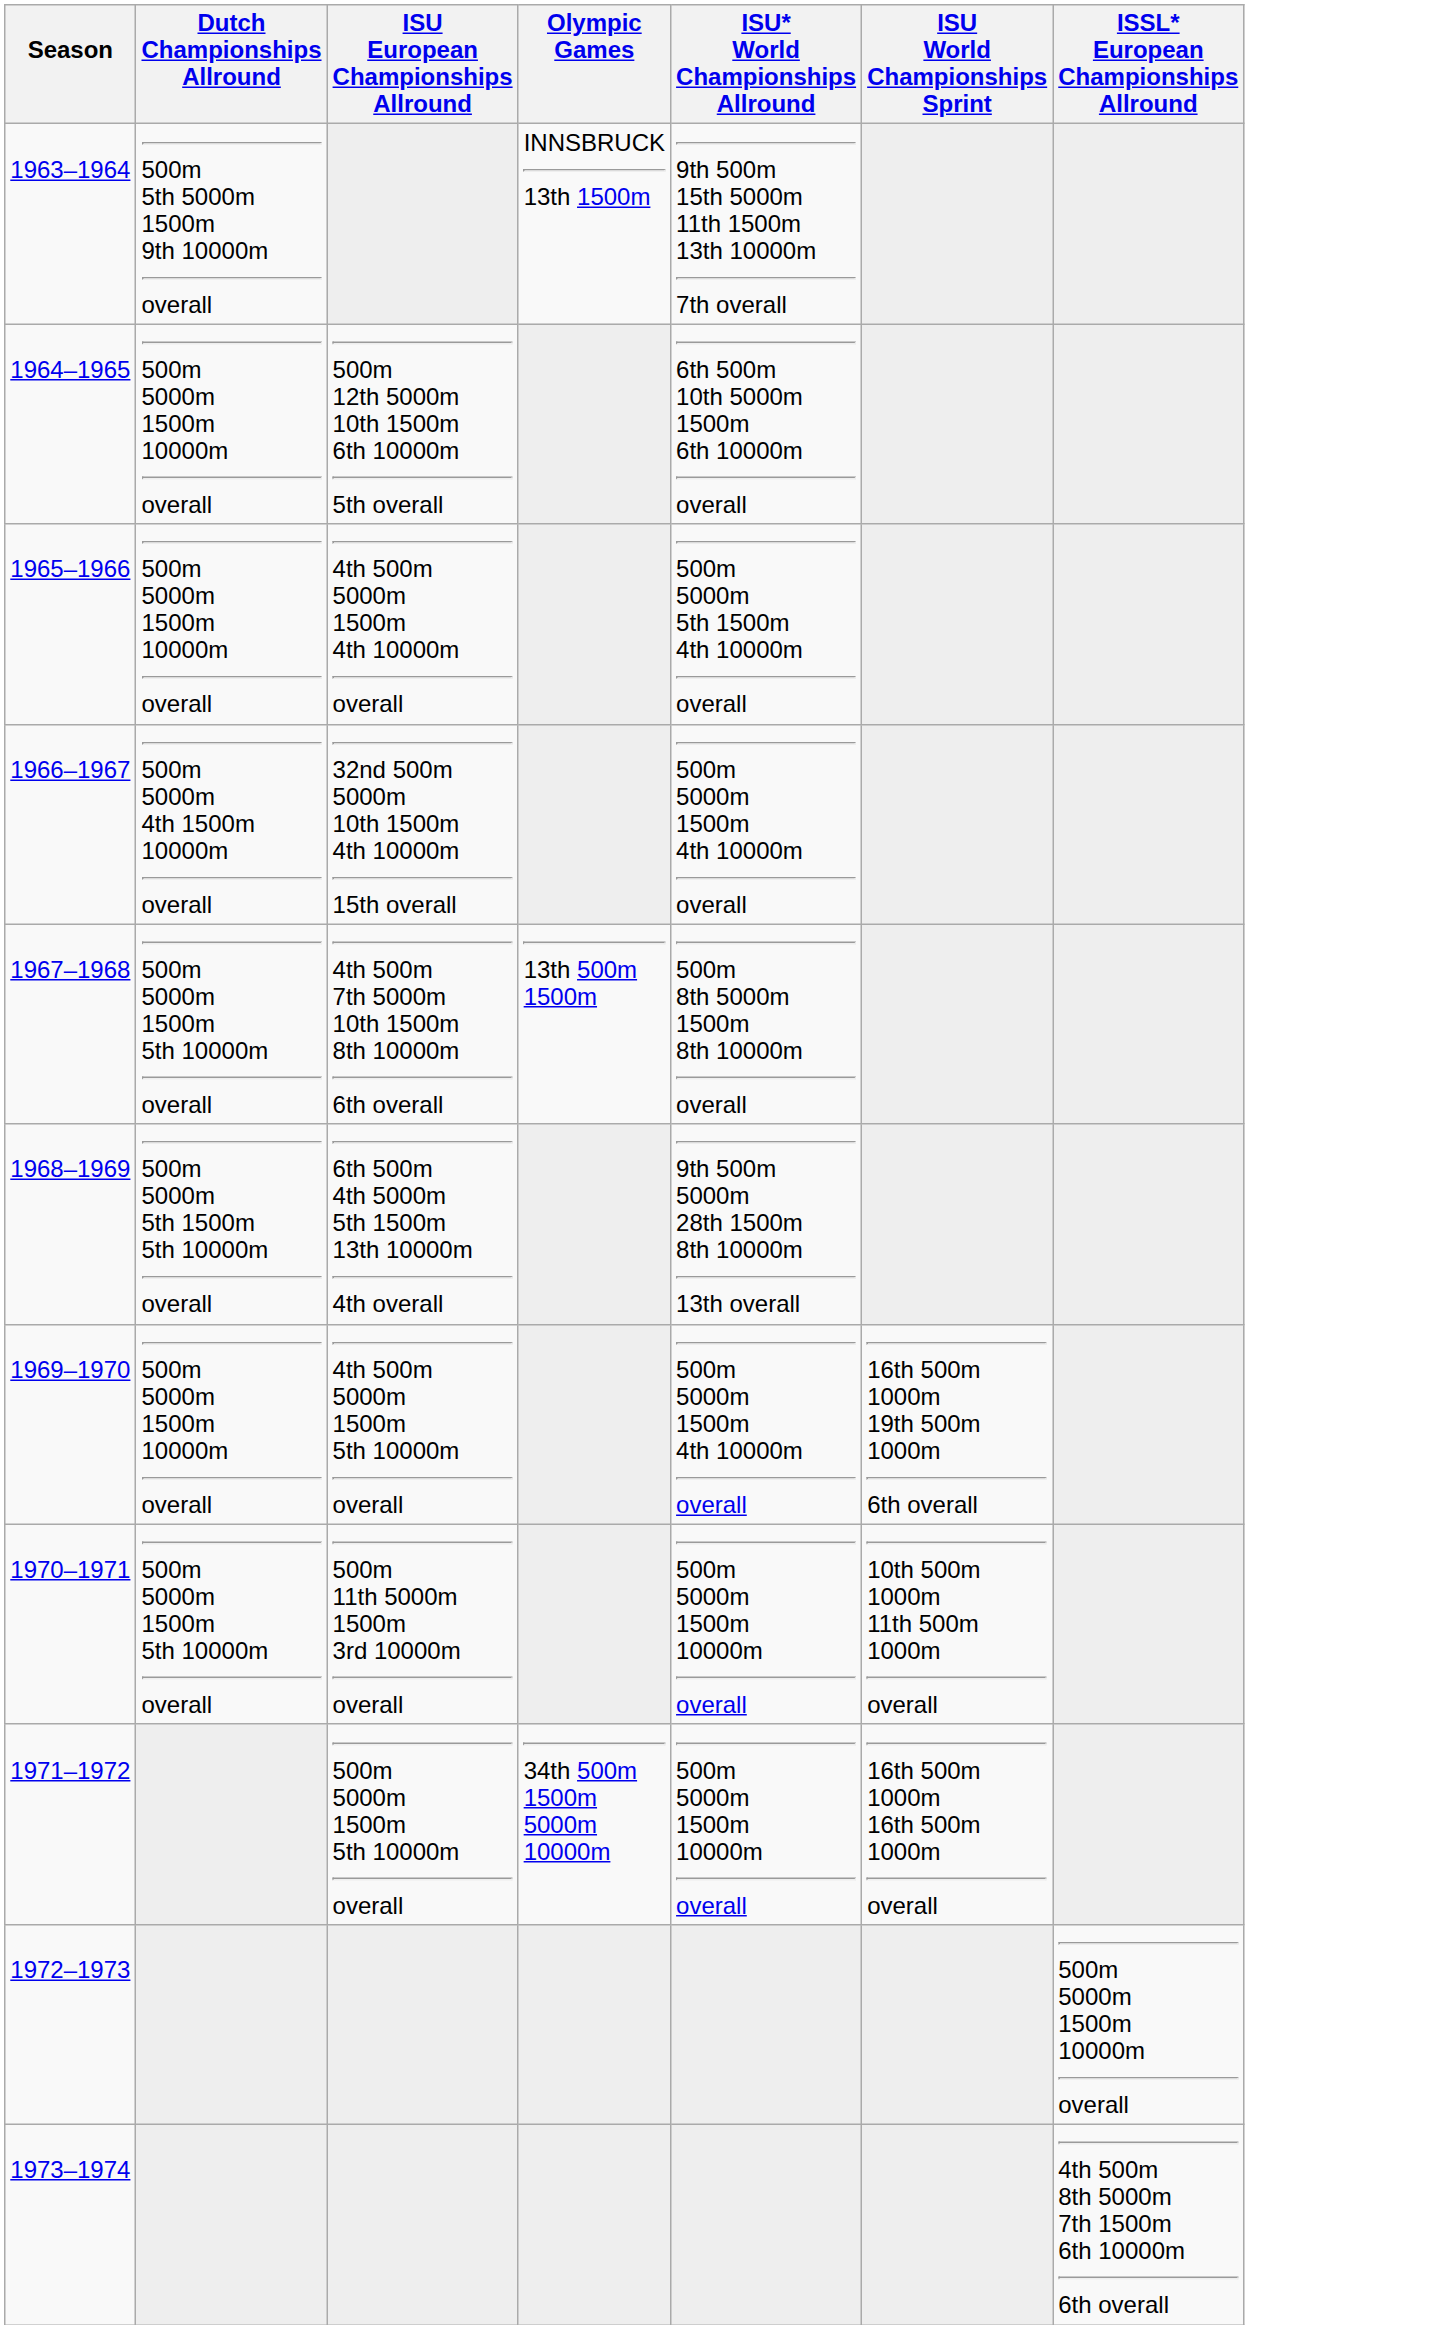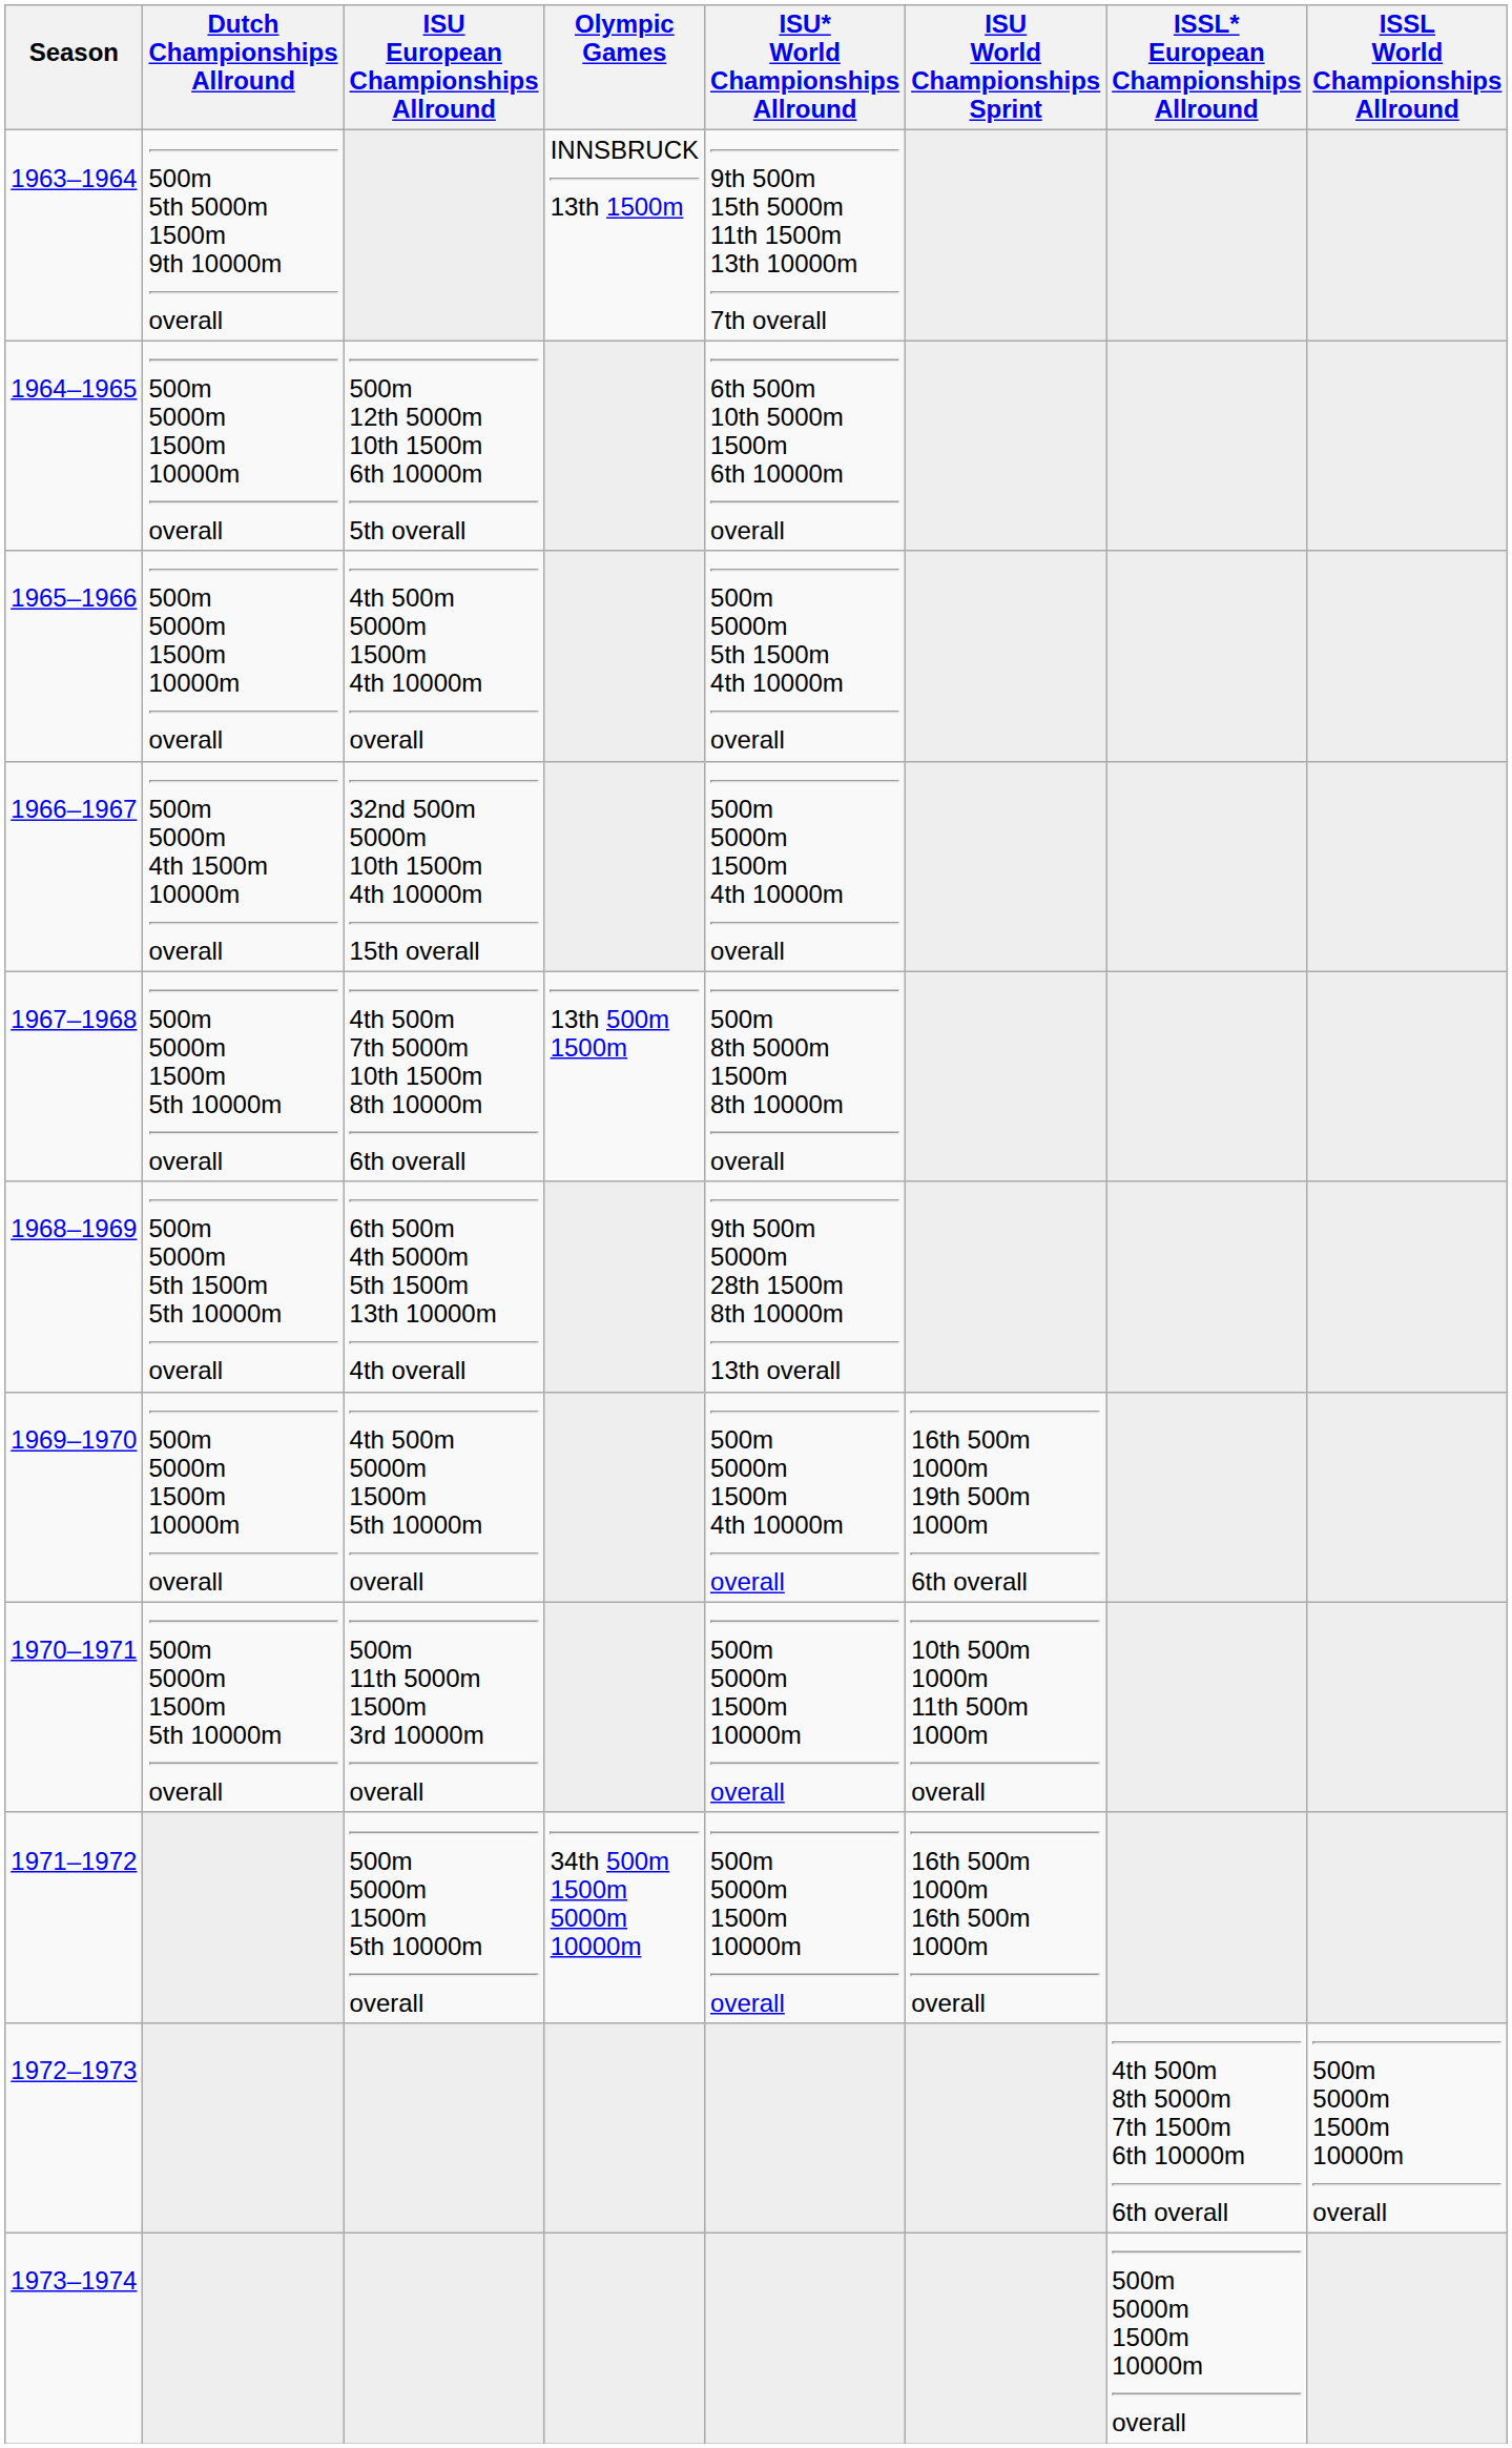+ column: ISSL World Championships Allround | 500m 5000m 1500m 10000m overall
1972–1973 | ISSL* European Championships Allround: 500m 5000m 1500m 10000m overall -> 4th 500m 8th 5000m 7th 1500m 6th 10000m 6th overall
1973–1974 | ISSL* European Championships Allround: 4th 500m 8th 5000m 7th 1500m 6th 10000m 6th overall -> 500m 5000m 1500m 10000m overall
